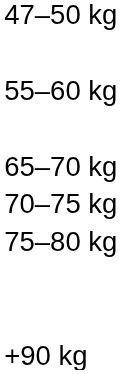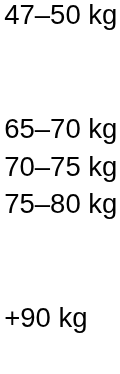- row: 55–60 kg
